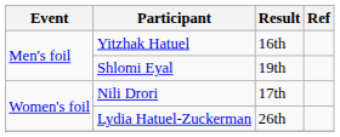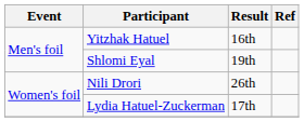Nili Drori | Result: 17th -> 26th
Lydia Hatuel-Zuckerman | Result: 26th -> 17th
